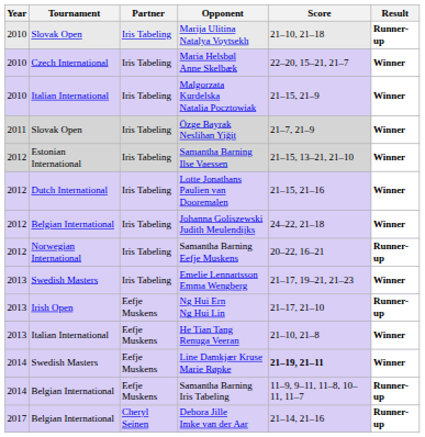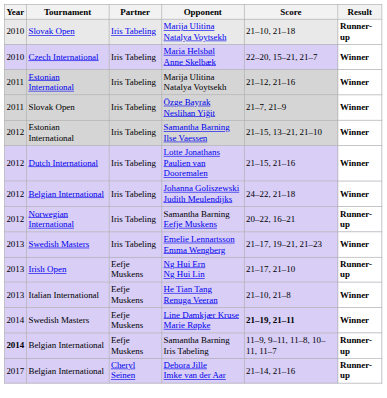- row: 2010 | Italian International | Iris Tabeling | Malgorzata Kurdelska Natalia Pocztowiak | 21–15, 21–9 | Winner
+ row: 2011 | Estonian International | Iris Tabeling | Marija Ulitina Natalya Voytsekh | 21–12, 21–16 | Winner
Samantha Barning Iris Tabeling | Year: normal -> bold
